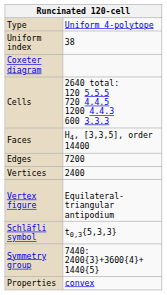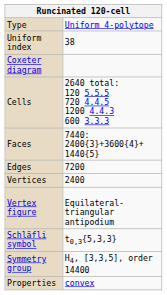Faces | column 2: H4, [3,3,5], order 14400 -> 7440: 2400{3}+3600{4}+ 1440{5}
Symmetry group | column 2: 7440: 2400{3}+3600{4}+ 1440{5} -> H4, [3,3,5], order 14400
